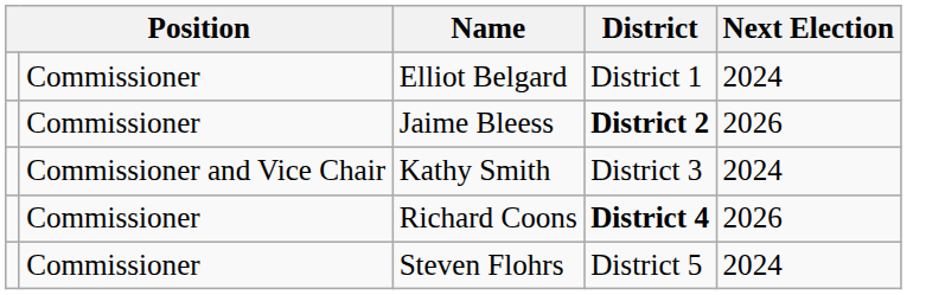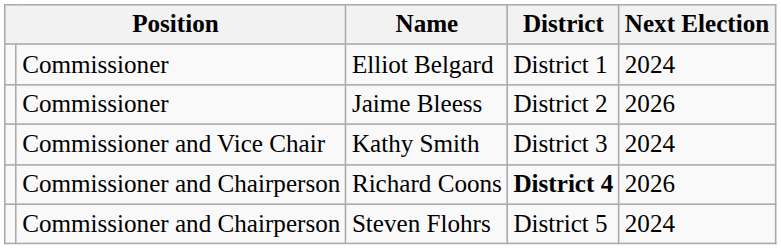Jaime Bleess | District: bold -> normal
Richard Coons | column 2: Commissioner -> Commissioner and Chairperson
Steven Flohrs | column 2: Commissioner -> Commissioner and Chairperson
